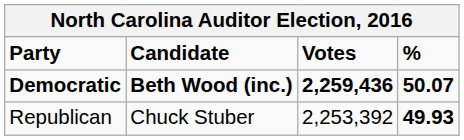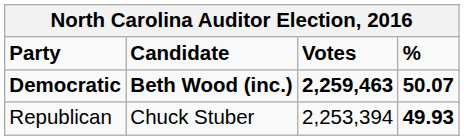Democratic | Votes: 2,259,436 -> 2,259,463
Republican | Votes: 2,253,392 -> 2,253,394
